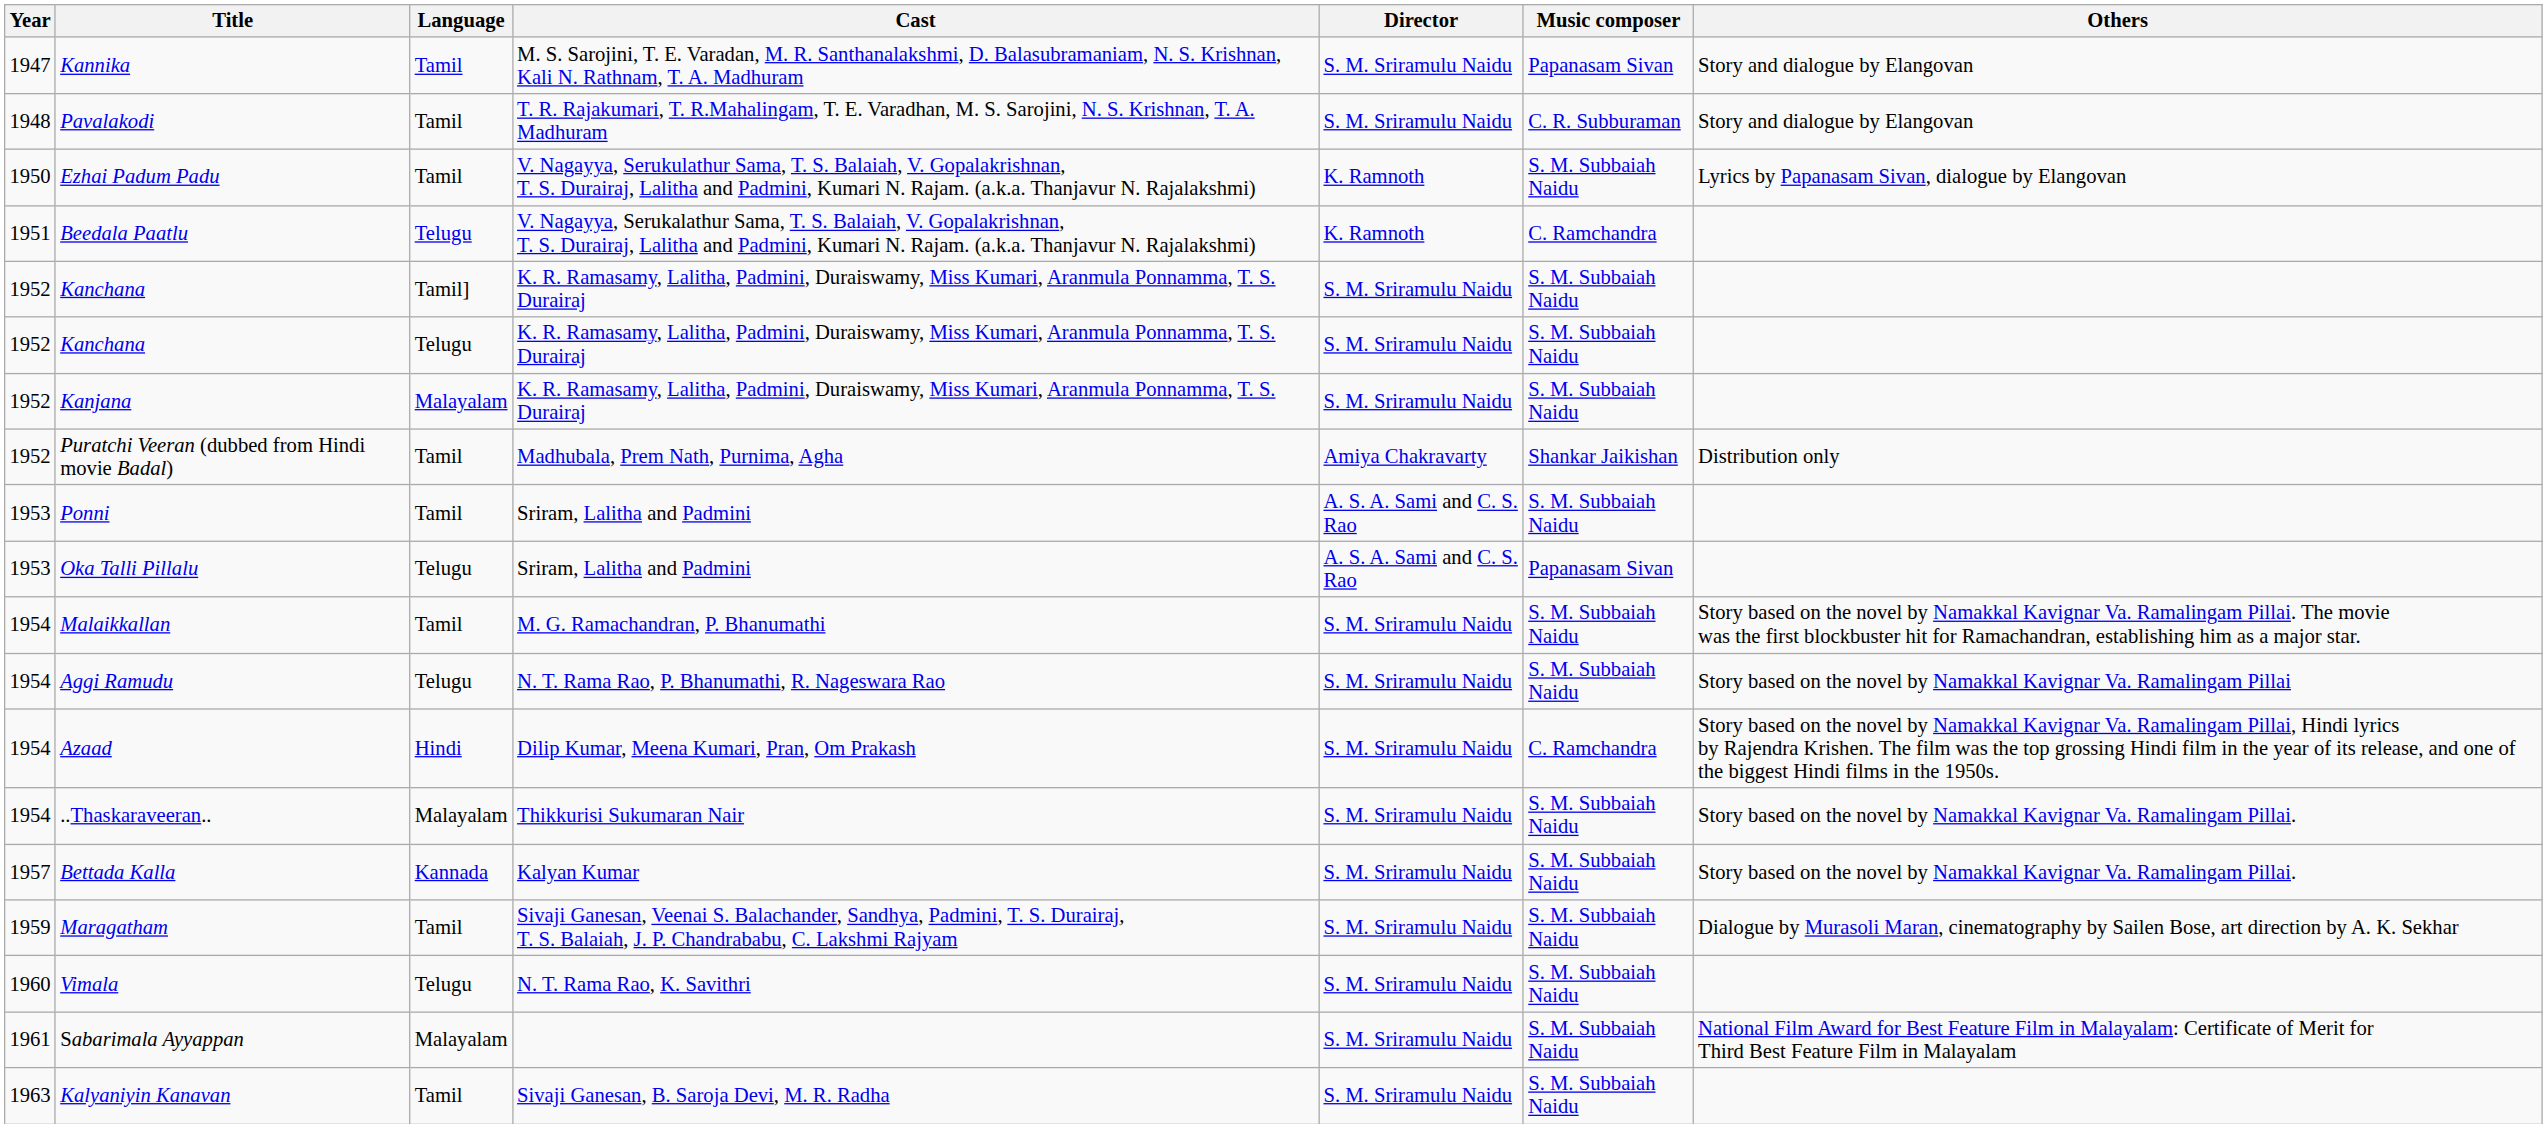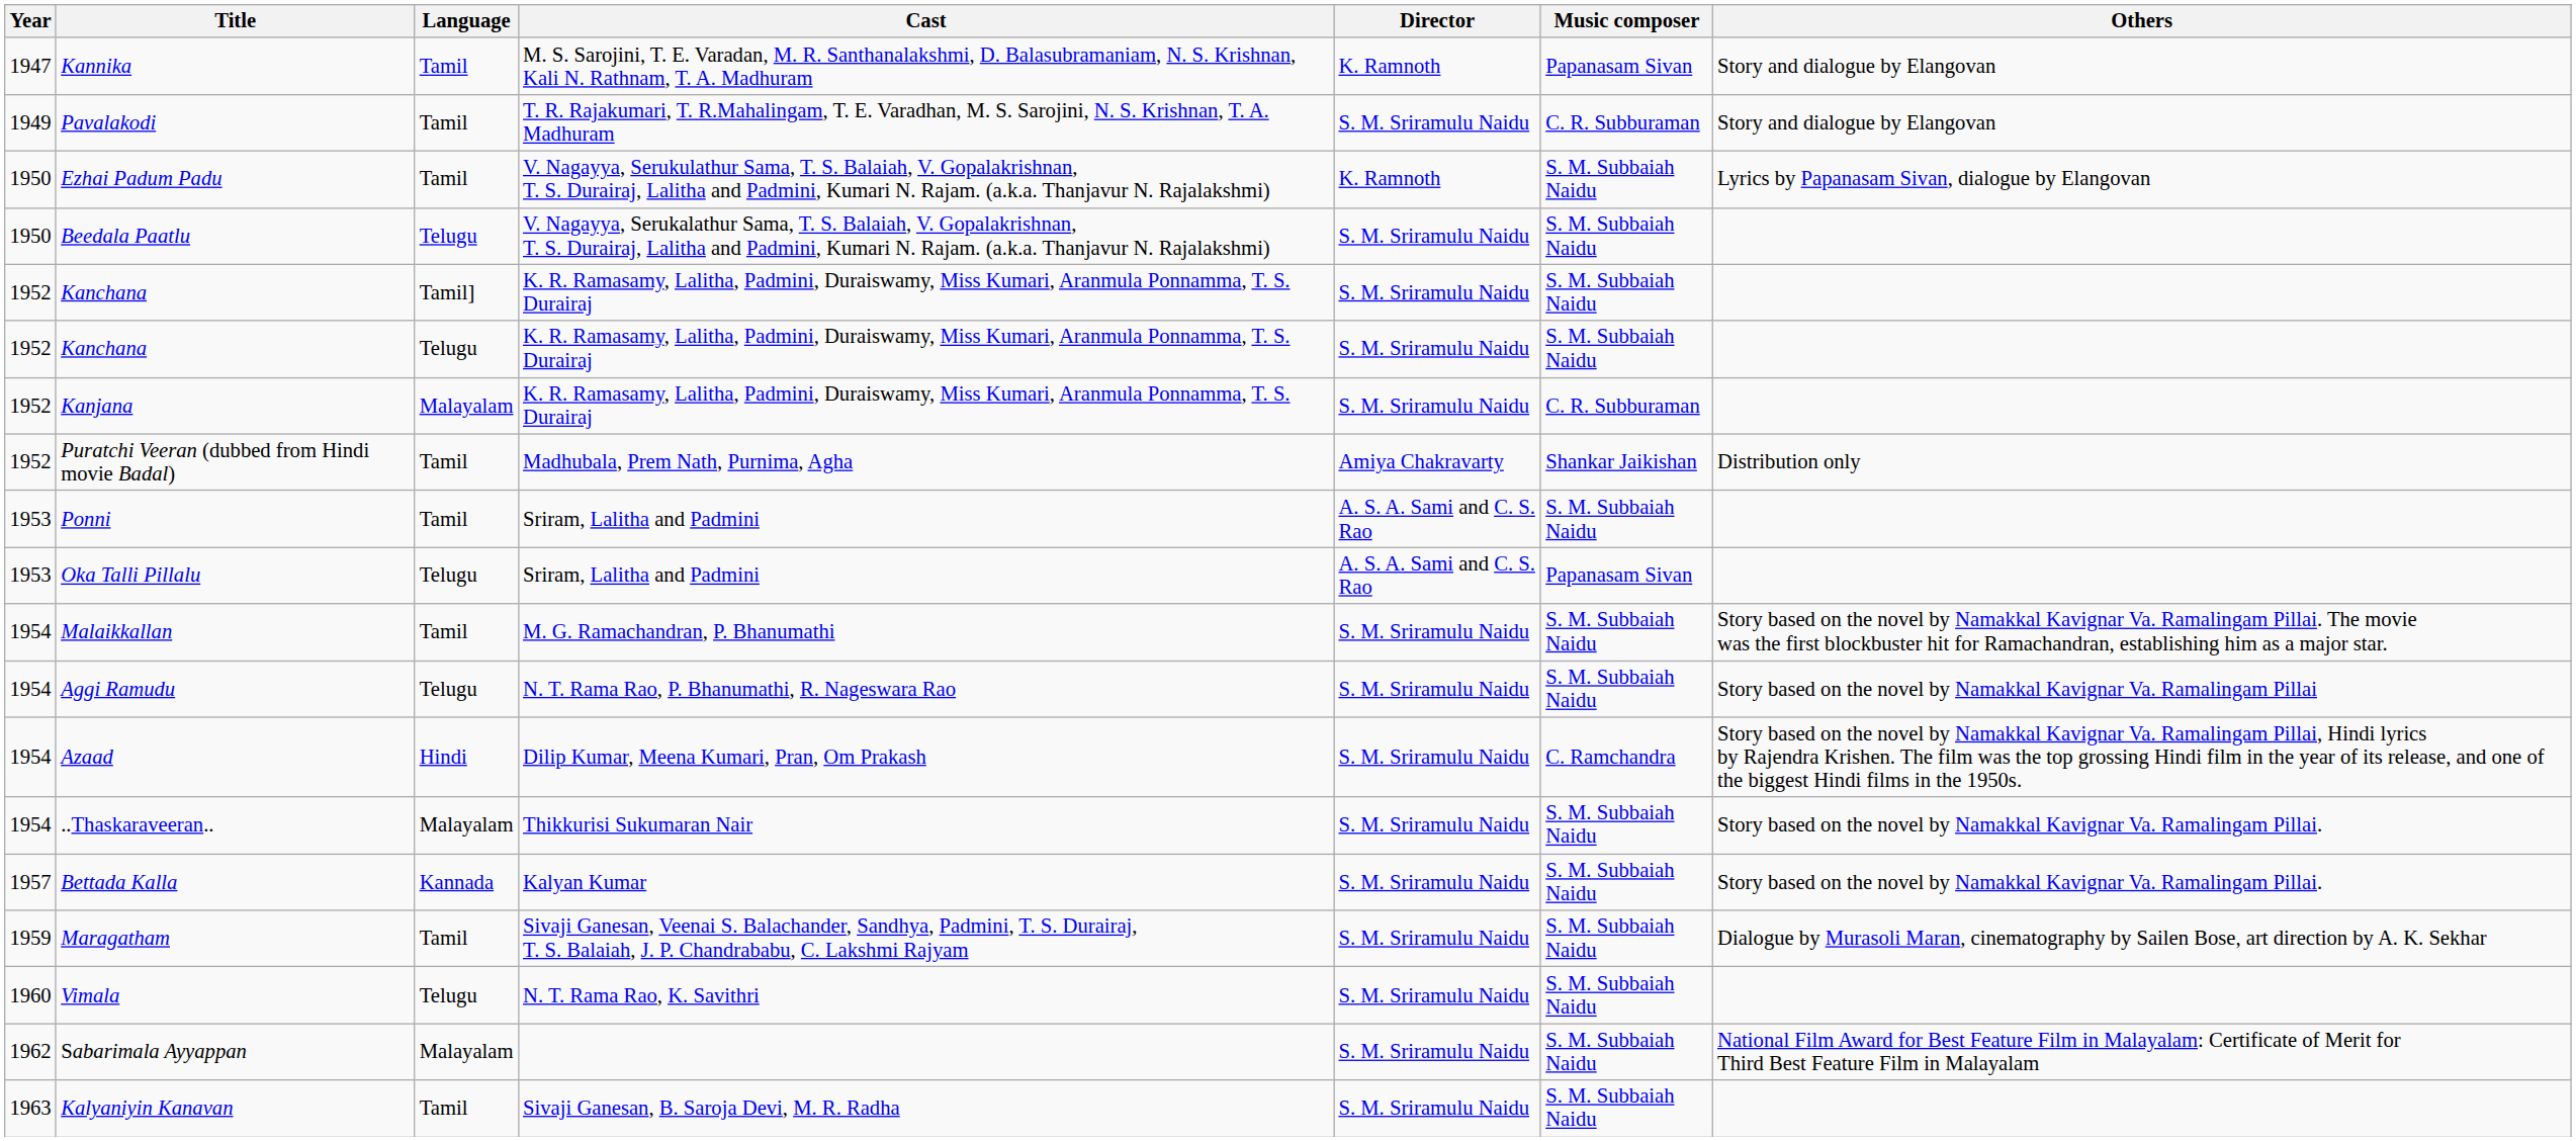Kannika | Director: S. M. Sriramulu Naidu -> K. Ramnoth
Pavalakodi | Year: 1948 -> 1949
Beedala Paatlu | Year: 1951 -> 1950
Beedala Paatlu | Director: K. Ramnoth -> S. M. Sriramulu Naidu
Beedala Paatlu | Music composer: C. Ramchandra -> S. M. Subbaiah Naidu
Kanjana | Music composer: S. M. Subbaiah Naidu -> C. R. Subburaman
Sabarimala Ayyappan | Year: 1961 -> 1962
